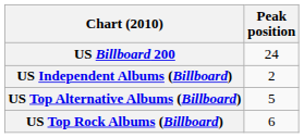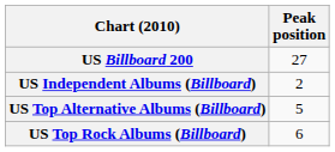US Billboard 200 | Peak position: 24 -> 27
